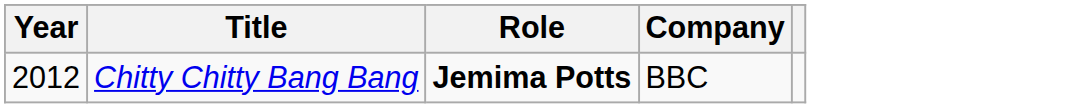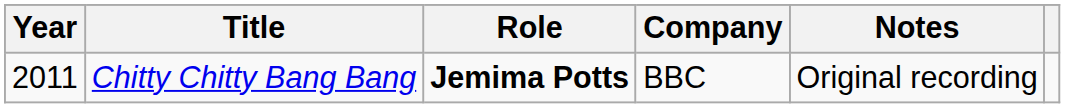+ column: Notes | Original recording
Chitty Chitty Bang Bang | Year: 2012 -> 2011
